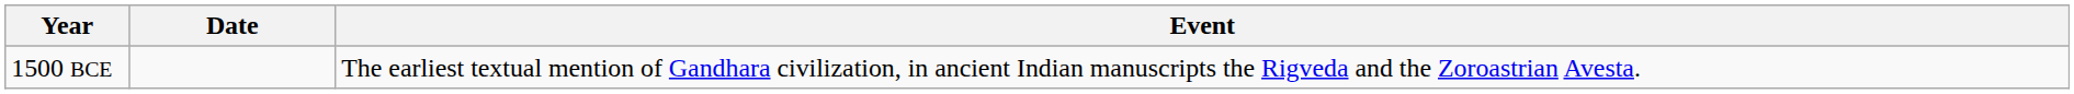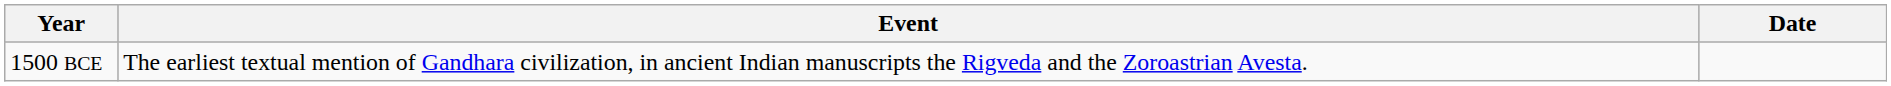columns swapped: Date <-> Event
